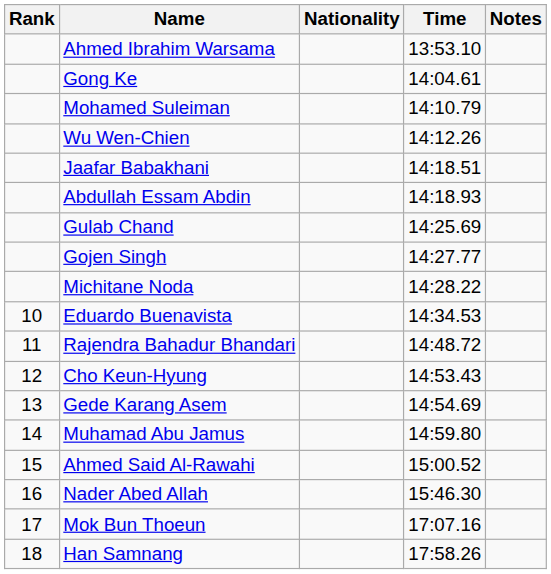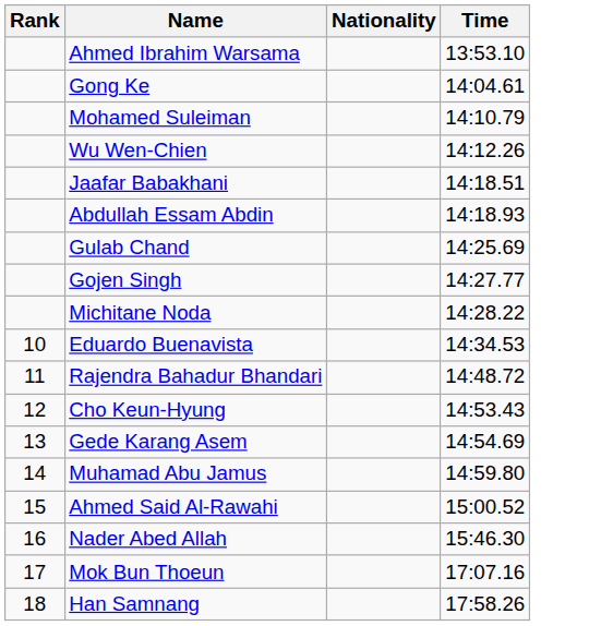- column: Notes
